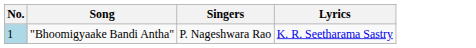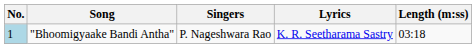+ column: Length (m:ss) | 03:18
